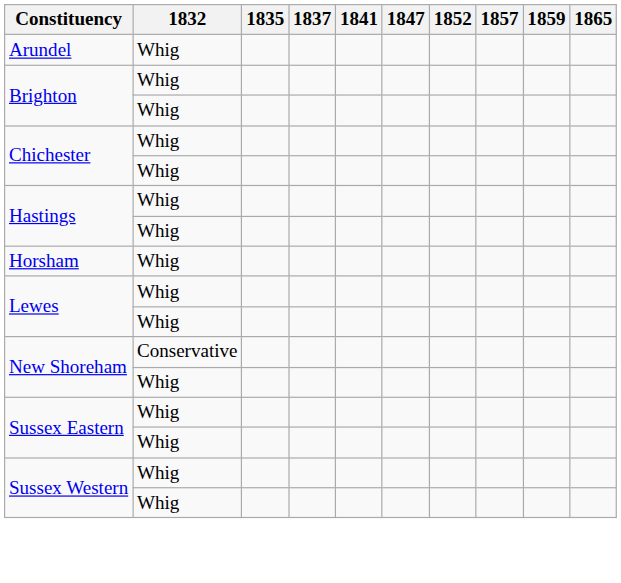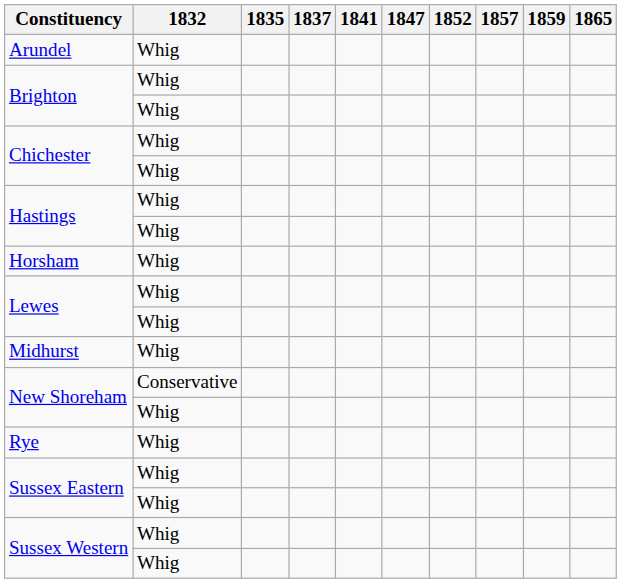+ row: Midhurst | Whig
+ row: Rye | Whig
